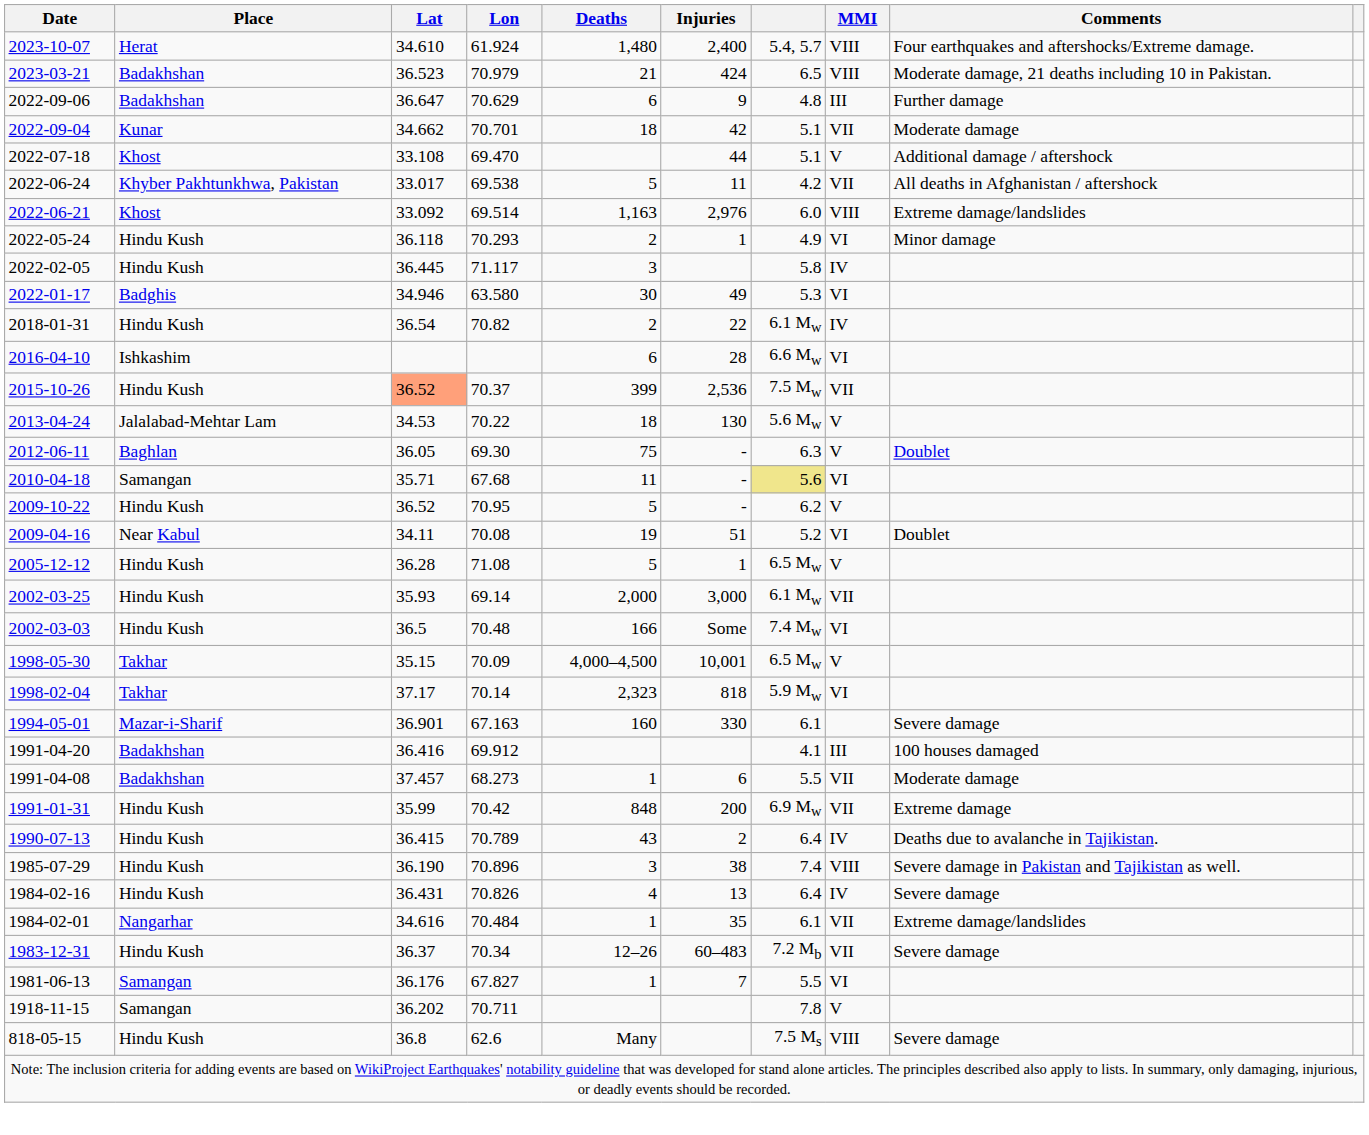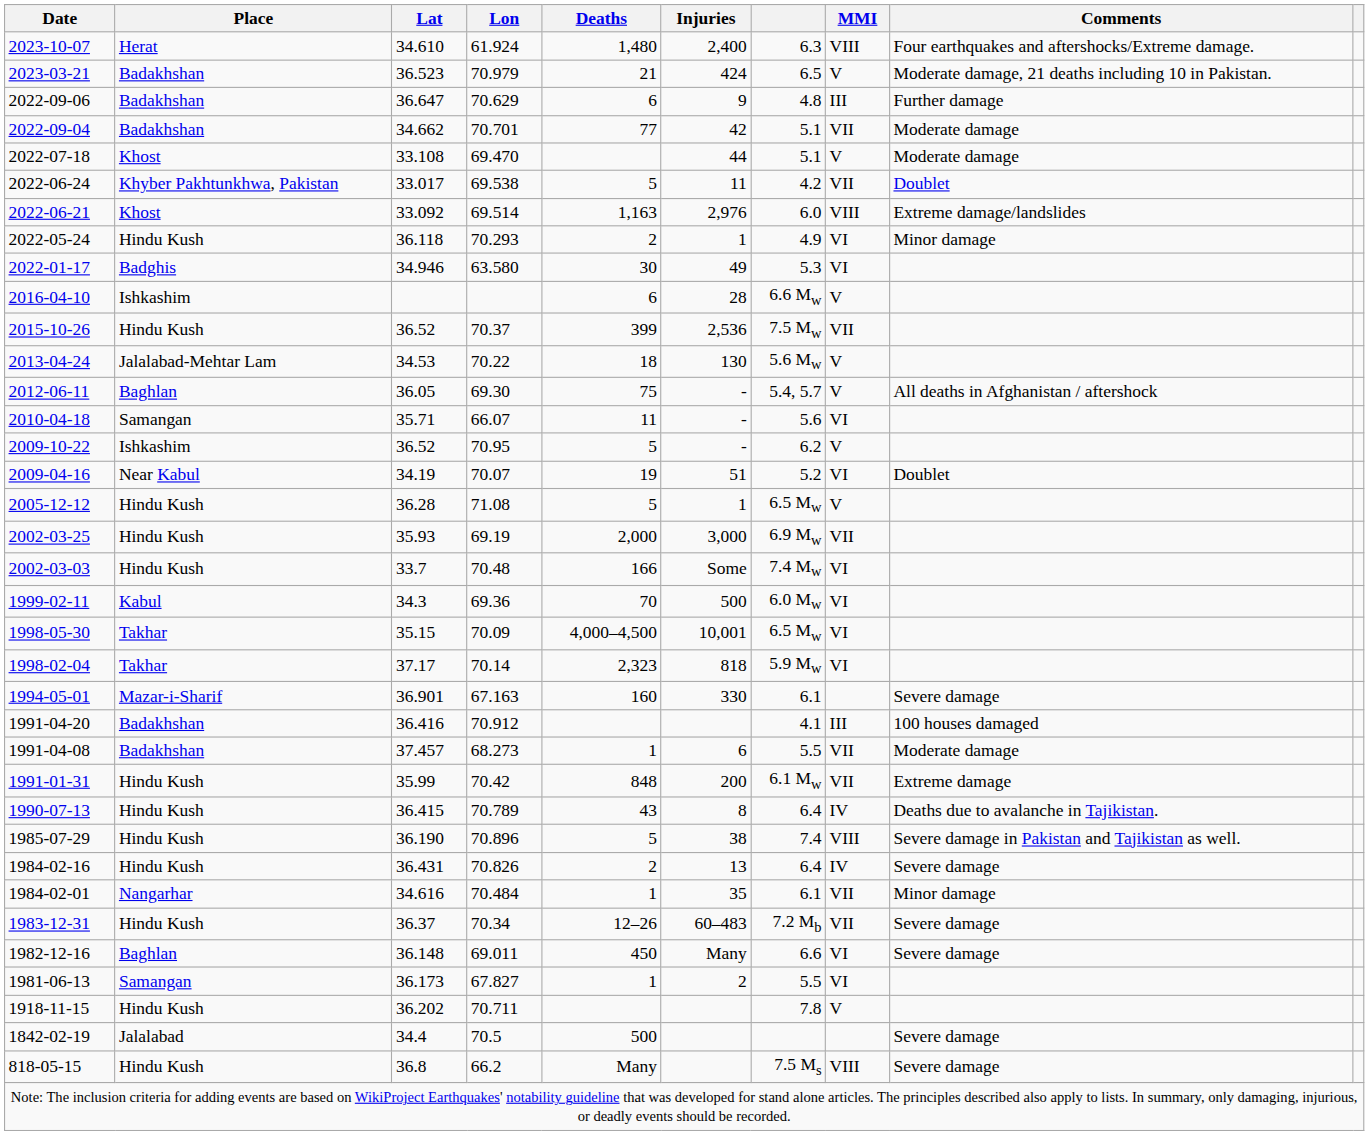2023-10-07 | column 7: 5.4, 5.7 -> 6.3
2023-03-21 | MMI: VIII -> V
2022-09-04 | Place: Kunar -> Badakhshan
2022-09-04 | Deaths: 18 -> 77
2022-07-18 | Comments: Additional damage / aftershock -> Moderate damage
2022-06-24 | Comments: All deaths in Afghanistan / aftershock -> Doublet
- row: 2022-02-05 | Hindu Kush | 36.445 | 71.117 | 3 | 5.8 | IV
- row: 2018-01-31 | Hindu Kush | 36.54 | 70.82 | 2 | 22 | 6.1 Mw | IV
2016-04-10 | MMI: VI -> V
2015-10-26 | Lat: lightsalmon background -> no background
2012-06-11 | column 7: 6.3 -> 5.4, 5.7
2012-06-11 | Comments: Doublet -> All deaths in Afghanistan / aftershock
2010-04-18 | Lon: 67.68 -> 66.07
2010-04-18 | column 7: khaki background -> no background
2009-10-22 | Place: Hindu Kush -> Ishkashim
2009-04-16 | Lat: 34.11 -> 34.19
2009-04-16 | Lon: 70.08 -> 70.07
2002-03-25 | Lon: 69.14 -> 69.19
2002-03-25 | column 7: 6.1 Mw -> 6.9 Mw
2002-03-03 | Lat: 36.5 -> 33.7
+ row: 1999-02-11 | Kabul | 34.3 | 69.36 | 70 | 500 | 6.0 Mw | VI
1998-05-30 | MMI: V -> VI
1991-04-20 | Lon: 69.912 -> 70.912
1991-01-31 | column 7: 6.9 Mw -> 6.1 Mw
1990-07-13 | Injuries: 2 -> 8
1985-07-29 | Deaths: 3 -> 5
1984-02-16 | Deaths: 4 -> 2
1984-02-01 | Comments: Extreme damage/landslides -> Minor damage
+ row: 1982-12-16 | Baghlan | 36.148 | 69.011 | 450 | Many | 6.6 | VI | Severe damage
1981-06-13 | Lat: 36.176 -> 36.173
1981-06-13 | Injuries: 7 -> 2
1918-11-15 | Place: Samangan -> Hindu Kush
+ row: 1842-02-19 | Jalalabad | 34.4 | 70.5 | 500 | Severe damage
818-05-15 | Lon: 62.6 -> 66.2
